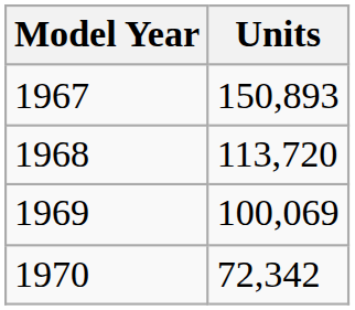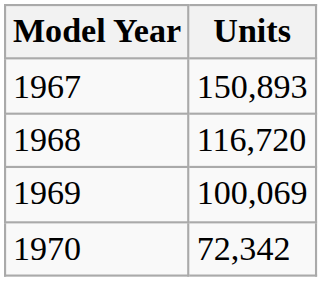1968 | Units: 113,720 -> 116,720
